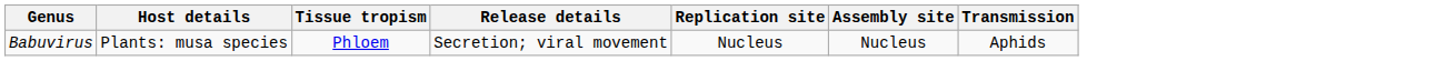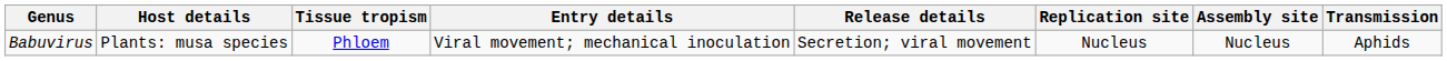+ column: Entry details | Viral movement; mechanical inoculation
